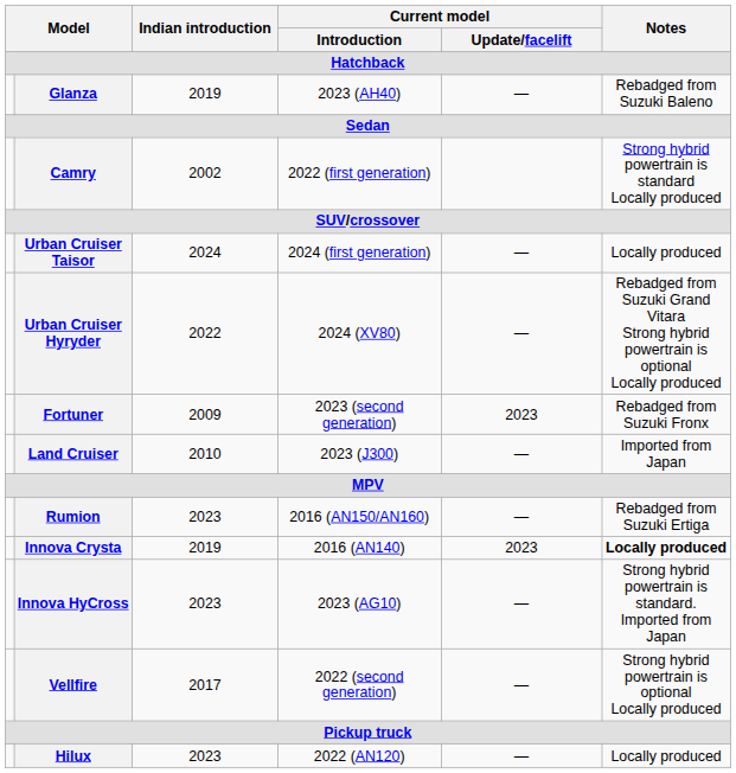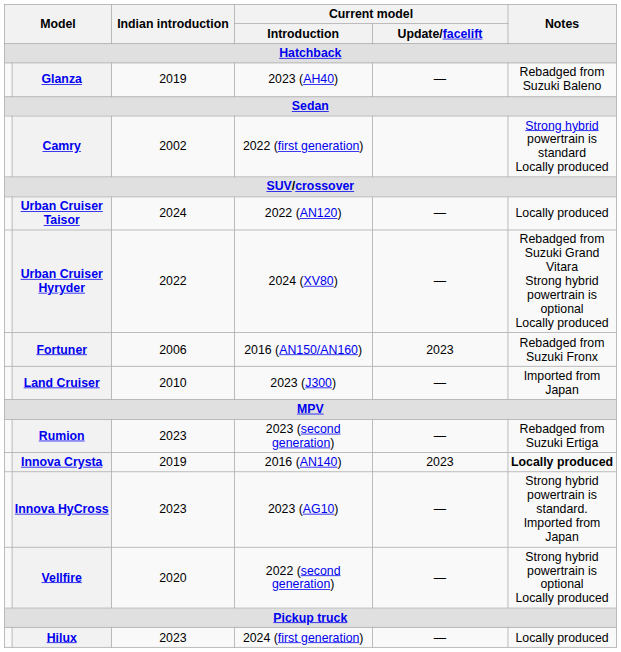Urban Cruiser Taisor | Current model / Introduction: 2024 (first generation) -> 2022 (AN120)
Fortuner | Indian introduction: 2009 -> 2006
Fortuner | Current model / Introduction: 2023 (second generation) -> 2016 (AN150/AN160)
Rumion | Current model / Introduction: 2016 (AN150/AN160) -> 2023 (second generation)
Vellfire | Indian introduction: 2017 -> 2020
Hilux | Current model / Introduction: 2022 (AN120) -> 2024 (first generation)
